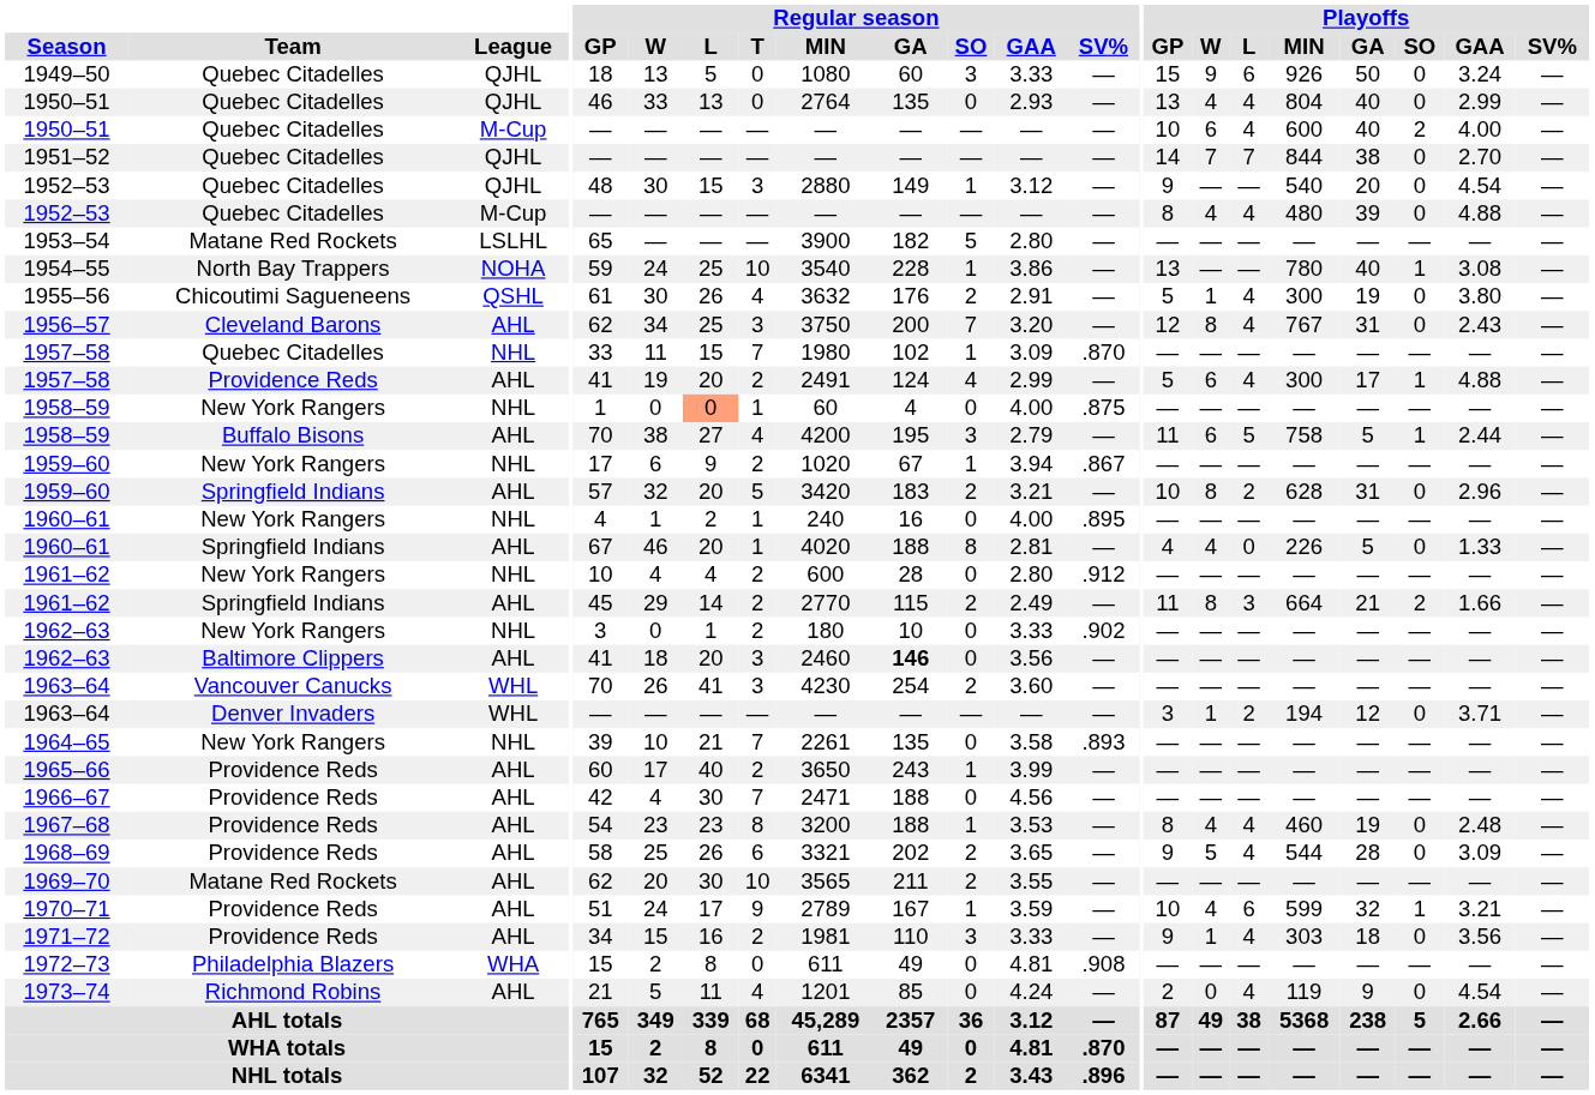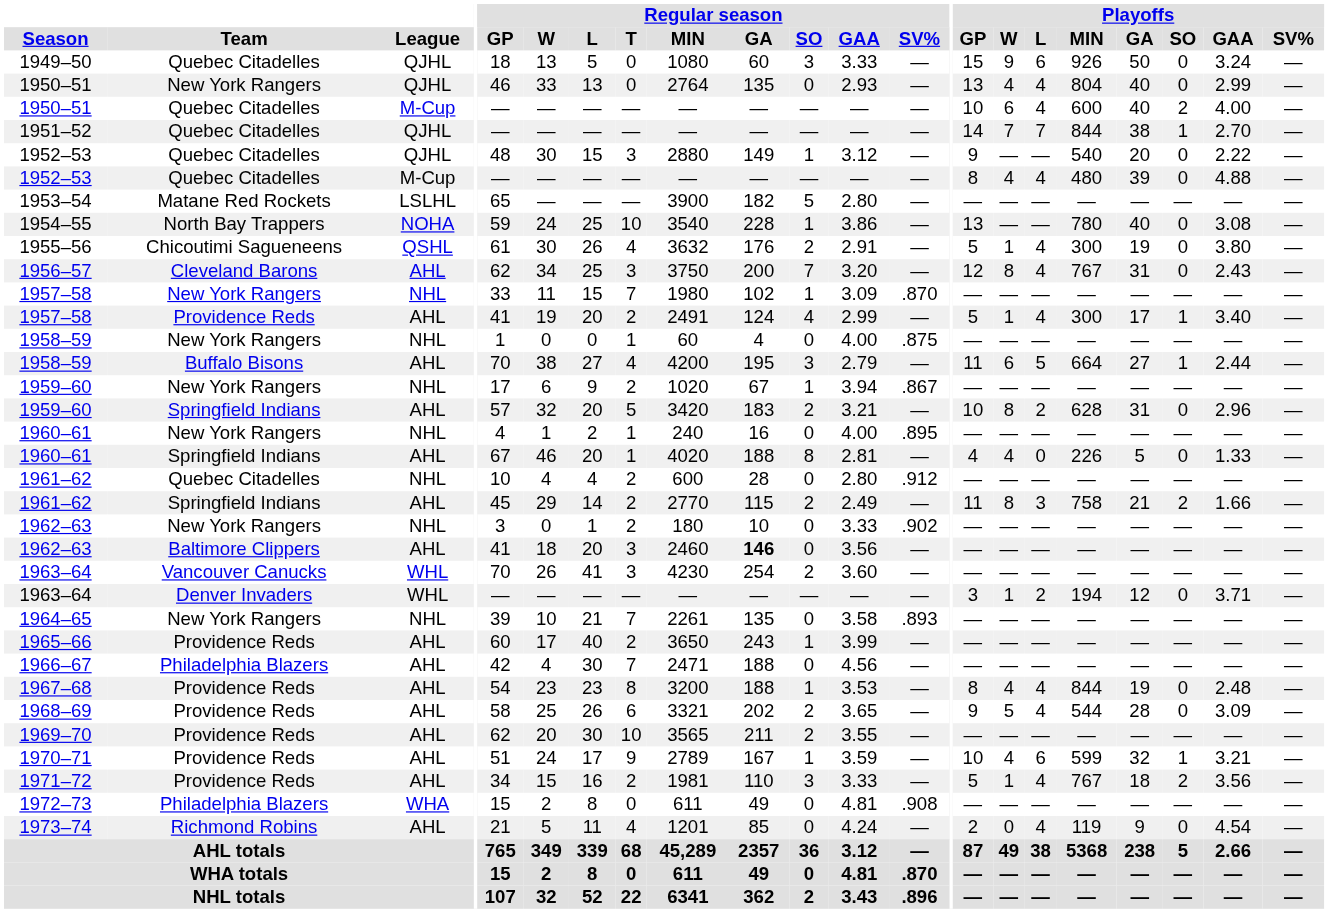1950–51 / QJHL | Team: Quebec Citadelles -> New York Rangers
1951–52 | Playoffs / SO: 0 -> 1
1952–53 / QJHL | Playoffs / GAA: 4.54 -> 2.22
1954–55 | Playoffs / SO: 1 -> 0
1957–58 / NHL | Team: Quebec Citadelles -> New York Rangers
1957–58 / AHL | Playoffs / W: 6 -> 1
1957–58 / AHL | Playoffs / GAA: 4.88 -> 3.40
1958–59 / NHL | Regular season / L: lightsalmon background -> no background
1958–59 / AHL | Playoffs / MIN: 758 -> 664
1958–59 / AHL | Playoffs / GA: 5 -> 27
1961–62 / NHL | Team: New York Rangers -> Quebec Citadelles
1961–62 / AHL | Playoffs / MIN: 664 -> 758
1966–67 | Team: Providence Reds -> Philadelphia Blazers
1967–68 | Playoffs / MIN: 460 -> 844
1969–70 | Team: Matane Red Rockets -> Providence Reds
1971–72 | Playoffs / GP: 9 -> 5
1971–72 | Playoffs / MIN: 303 -> 767
1971–72 | Playoffs / SO: 0 -> 2
